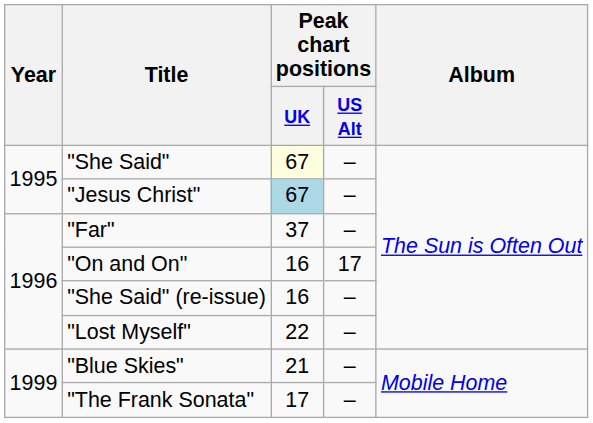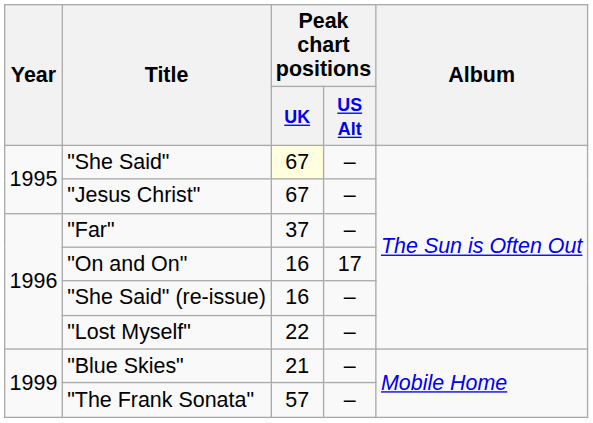"Jesus Christ" | Peak chart positions / UK: lightblue background -> no background
"The Frank Sonata" | Peak chart positions / UK: 17 -> 57
